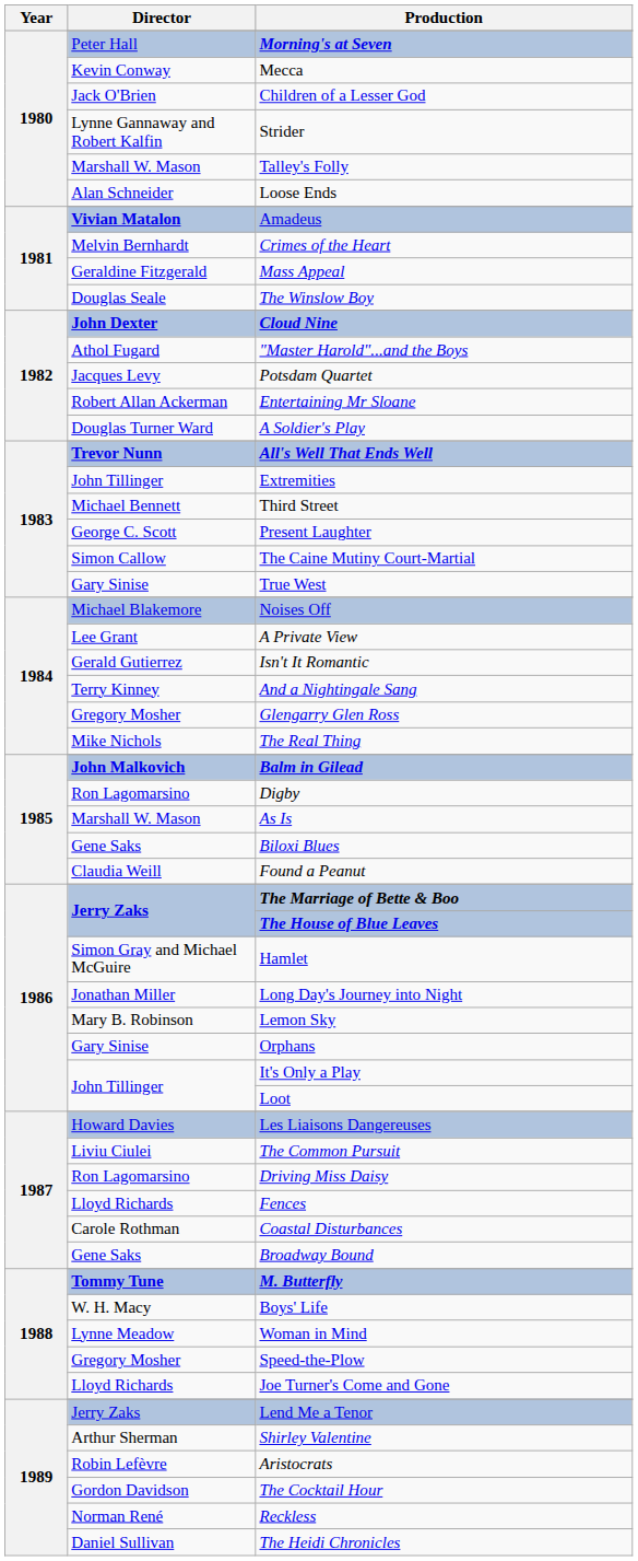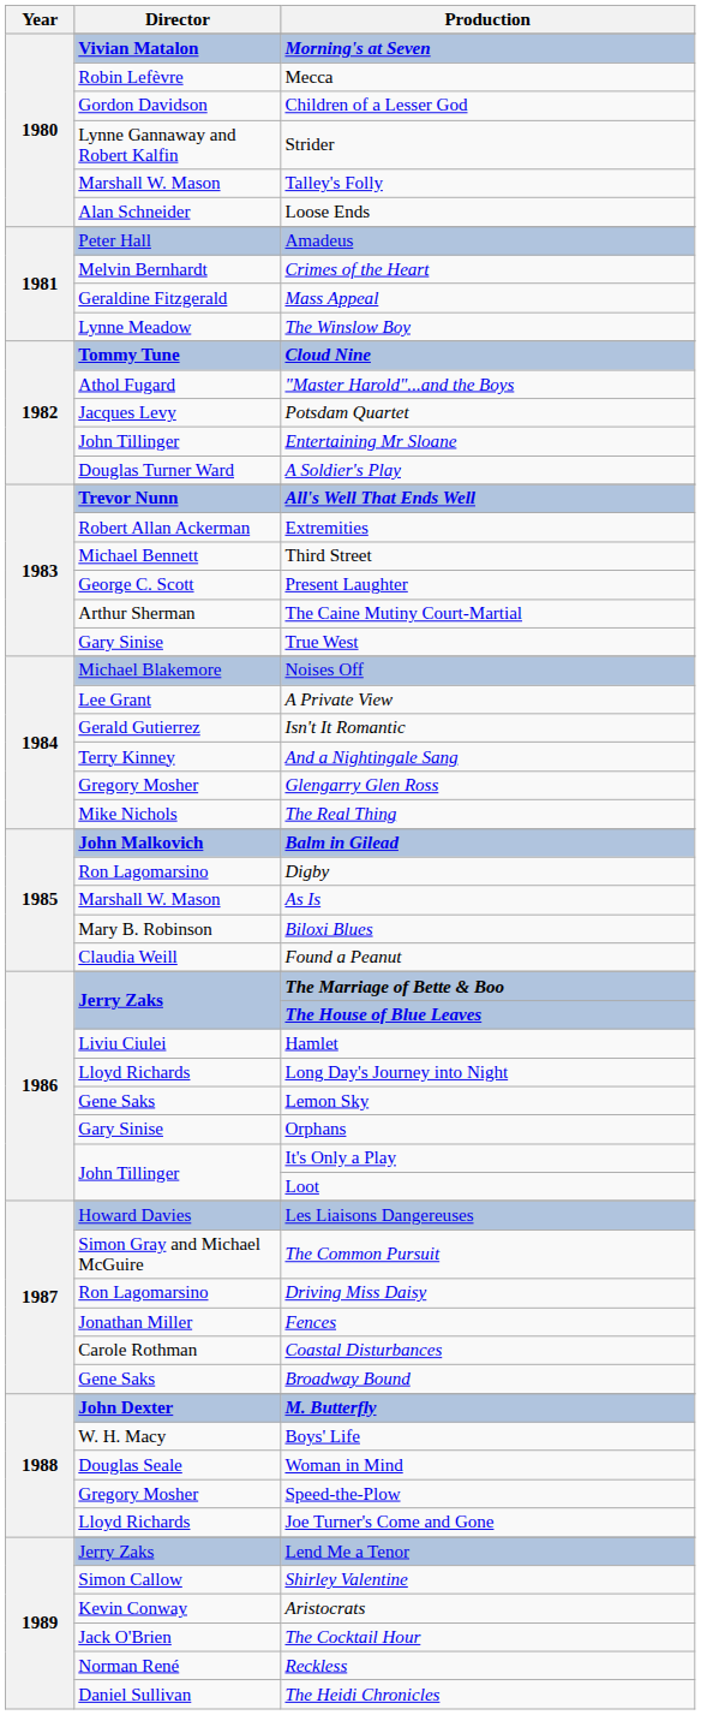Morning's at Seven | Director: Peter Hall -> Vivian Matalon
Mecca | Director: Kevin Conway -> Robin Lefèvre
Children of a Lesser God | Director: Jack O'Brien -> Gordon Davidson
Amadeus | Director: Vivian Matalon -> Peter Hall
The Winslow Boy | Director: Douglas Seale -> Lynne Meadow
Cloud Nine | Director: John Dexter -> Tommy Tune
Entertaining Mr Sloane | Director: Robert Allan Ackerman -> John Tillinger
Extremities | Director: John Tillinger -> Robert Allan Ackerman
The Caine Mutiny Court-Martial | Director: Simon Callow -> Arthur Sherman
Biloxi Blues | Director: Gene Saks -> Mary B. Robinson
Hamlet | Director: Simon Gray and Michael McGuire -> Liviu Ciulei
Long Day's Journey into Night | Director: Jonathan Miller -> Lloyd Richards
Lemon Sky | Director: Mary B. Robinson -> Gene Saks
The Common Pursuit | Director: Liviu Ciulei -> Simon Gray and Michael McGuire
Fences | Director: Lloyd Richards -> Jonathan Miller
M. Butterfly | Director: Tommy Tune -> John Dexter
Woman in Mind | Director: Lynne Meadow -> Douglas Seale
Shirley Valentine | Director: Arthur Sherman -> Simon Callow
Aristocrats | Director: Robin Lefèvre -> Kevin Conway
The Cocktail Hour | Director: Gordon Davidson -> Jack O'Brien
